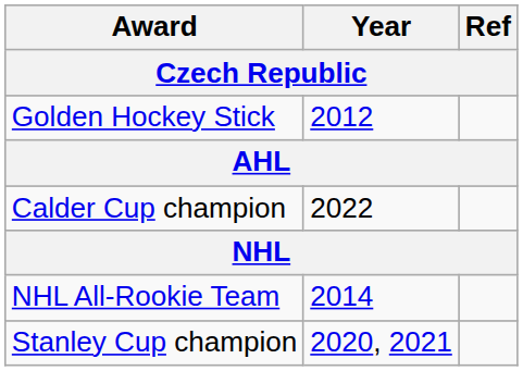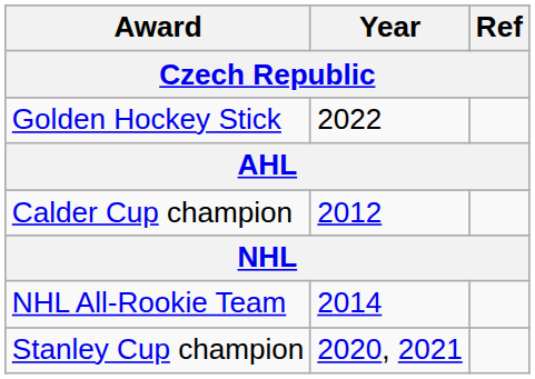Golden Hockey Stick | Year: 2012 -> 2022
Calder Cup champion | Year: 2022 -> 2012
